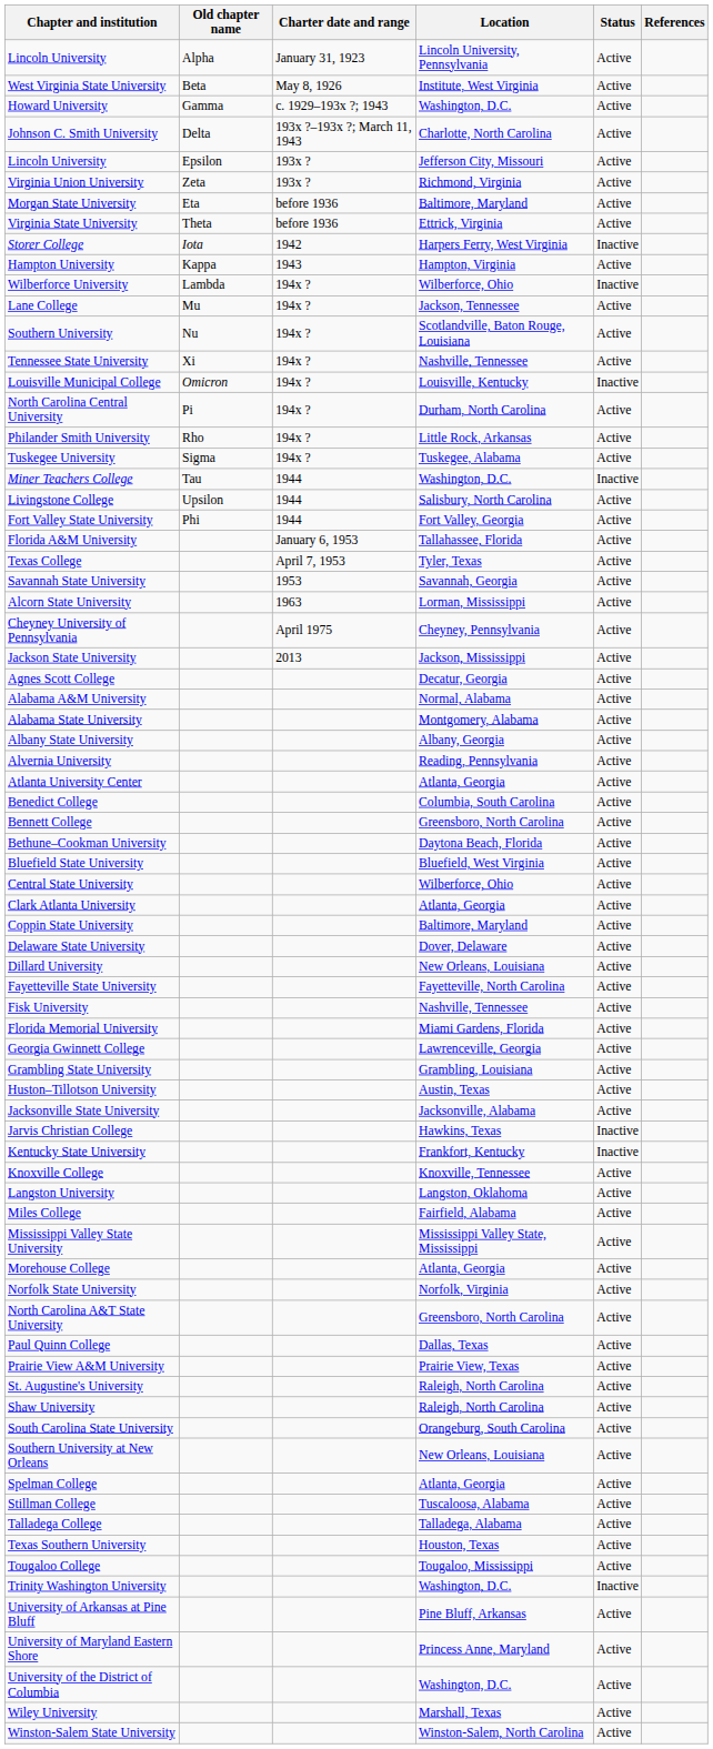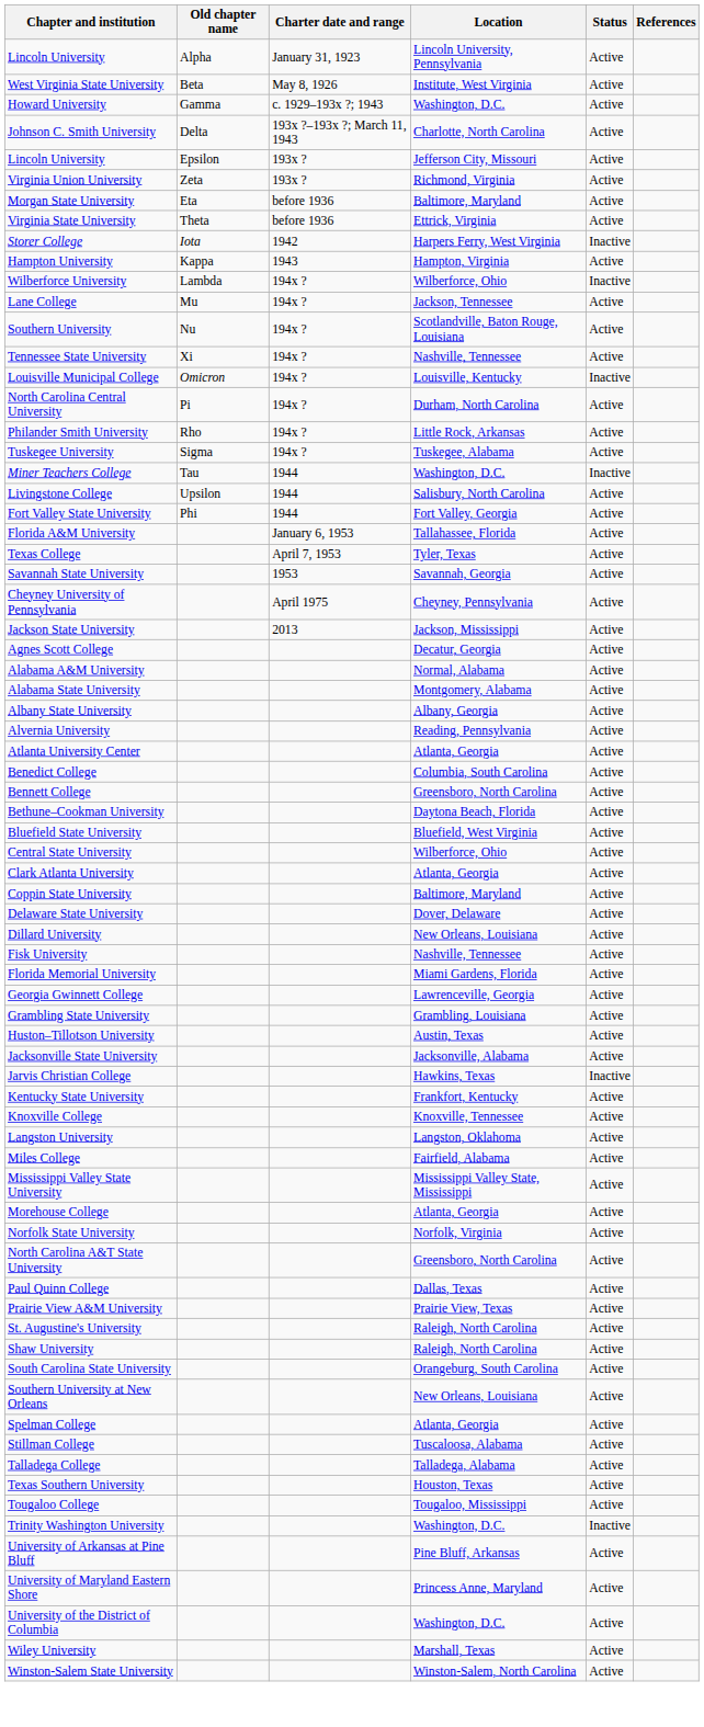- row: Alcorn State University | 1963 | Lorman, Mississippi | Active
- row: Fayetteville State University | Fayetteville, North Carolina | Active
Kentucky State University | Status: Inactive -> Active
